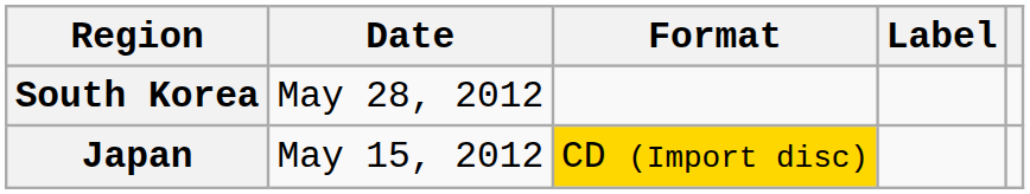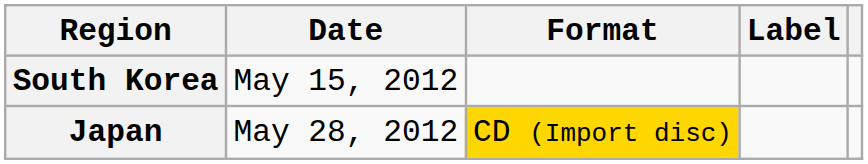South Korea | Date: May 28, 2012 -> May 15, 2012
Japan | Date: May 15, 2012 -> May 28, 2012
